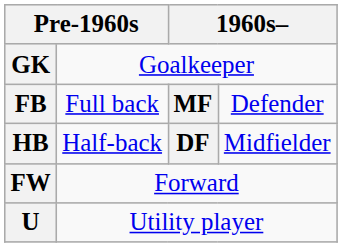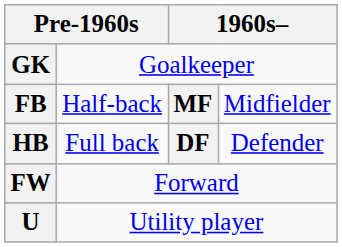FB | column 2: Full back -> Half-back
FB | column 4: Defender -> Midfielder
HB | column 2: Half-back -> Full back
HB | column 4: Midfielder -> Defender
